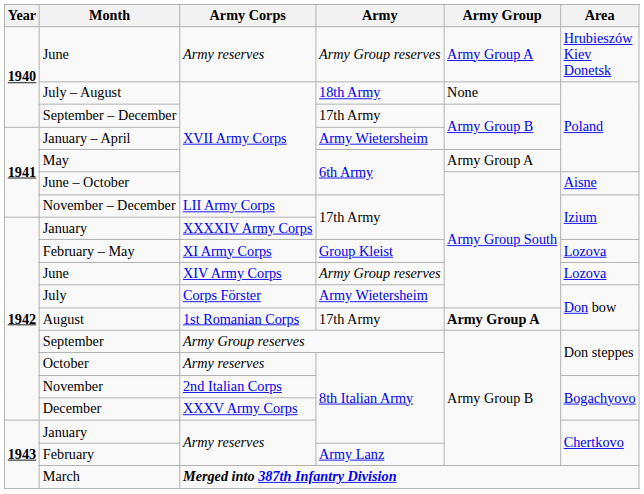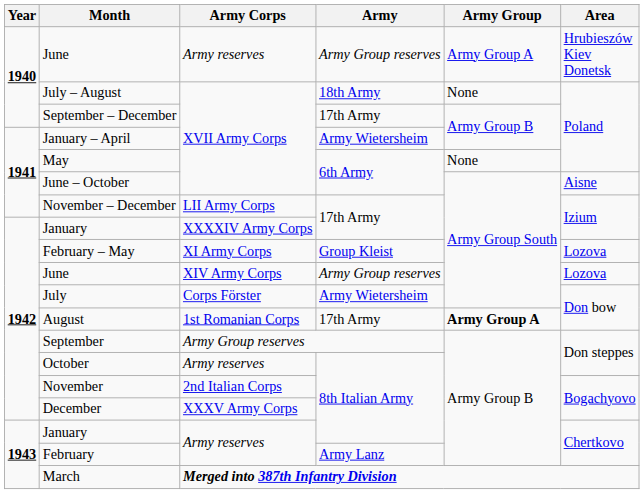May | Army Group: Army Group A -> None
